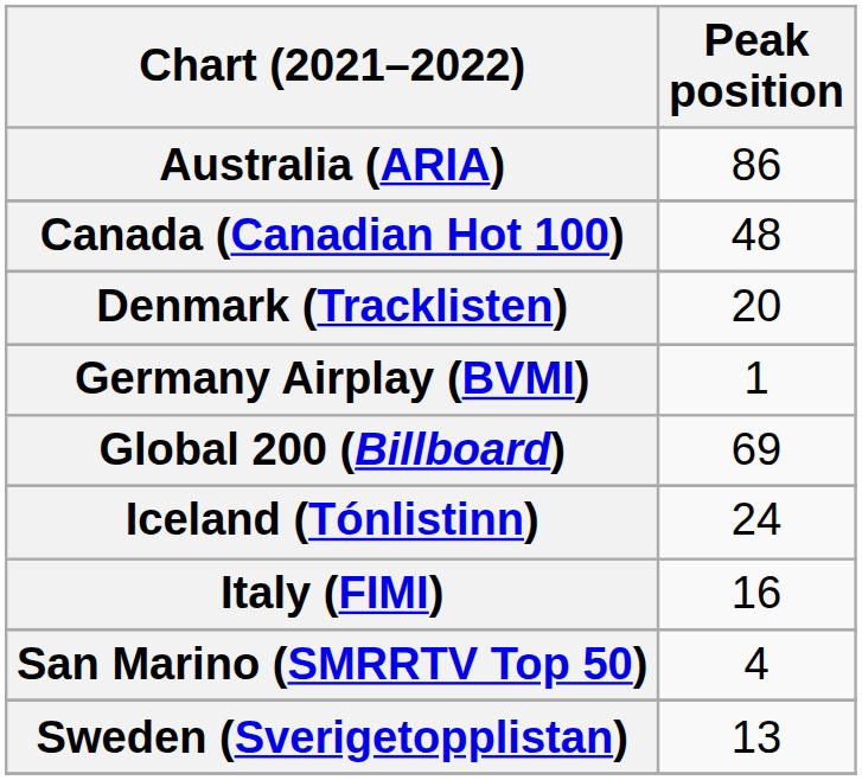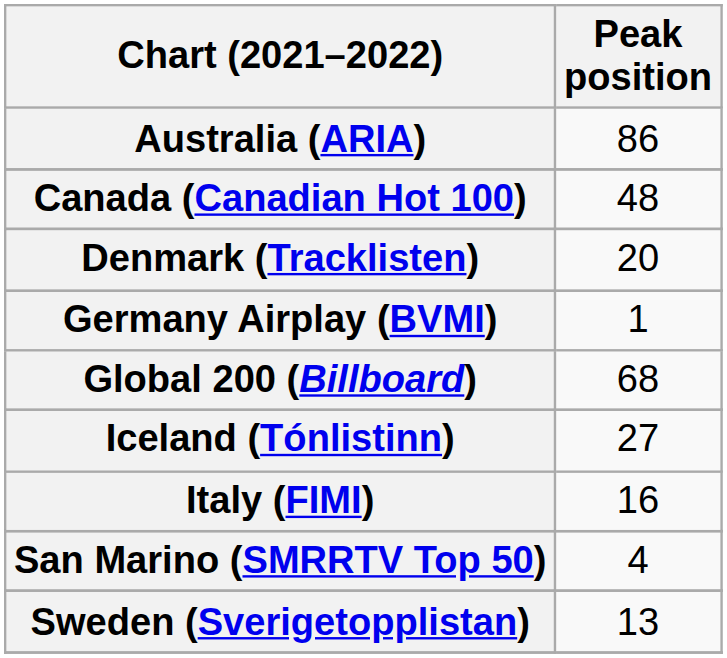Global 200 (Billboard) | Peak position: 69 -> 68
Iceland (Tónlistinn) | Peak position: 24 -> 27
